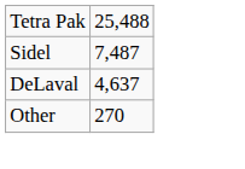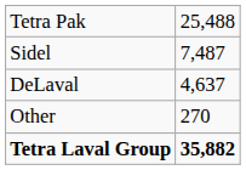+ row: Tetra Laval Group | 35,882
